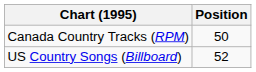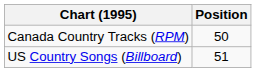US Country Songs (Billboard) | Position: 52 -> 51
